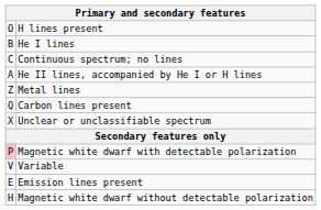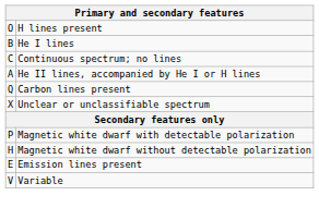- row: Z | Metal lines
Magnetic white dwarf with detectable polarization | column 1: pink background -> no background
rows swapped: Magnetic white dwarf without detectable polarization <-> Variable
